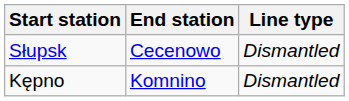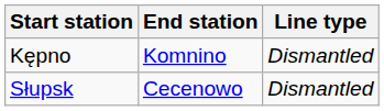rows swapped: Słupsk <-> Kępno
